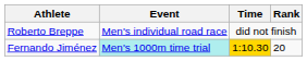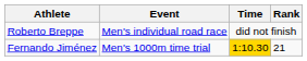Fernando Jiménez | Event: paleturquoise background -> no background
Fernando Jiménez | Rank: 20 -> 21
